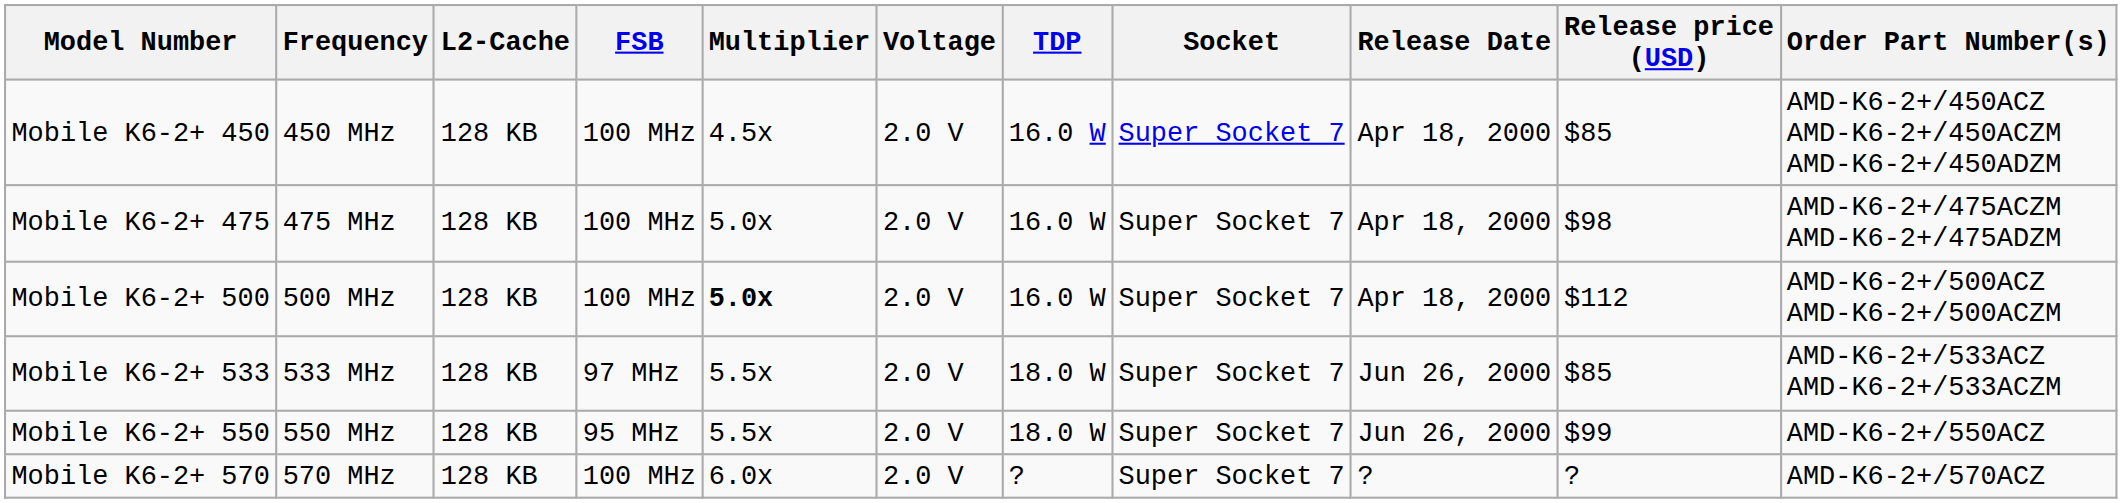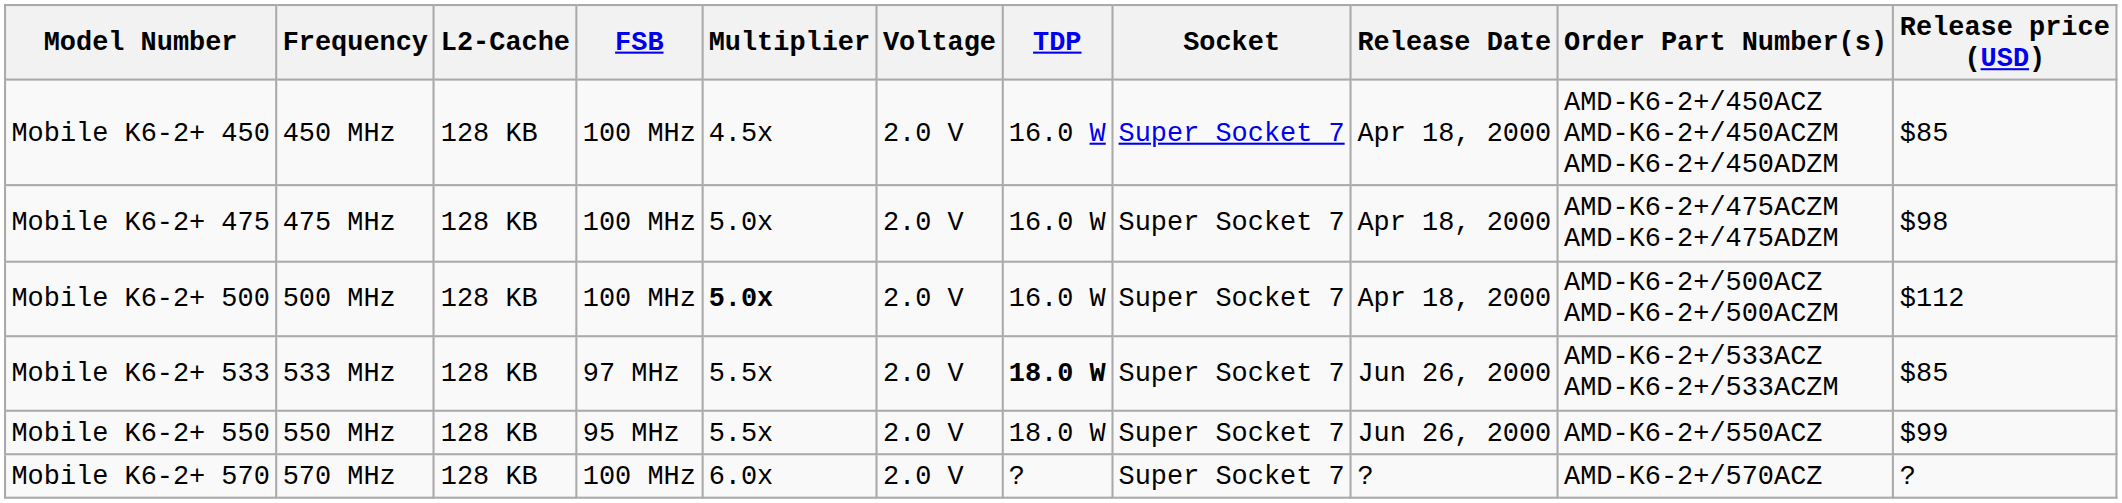columns swapped: Order Part Number(s) <-> Release price (USD)
Mobile K6-2+ 533 | TDP: normal -> bold
